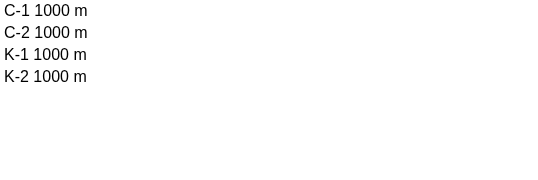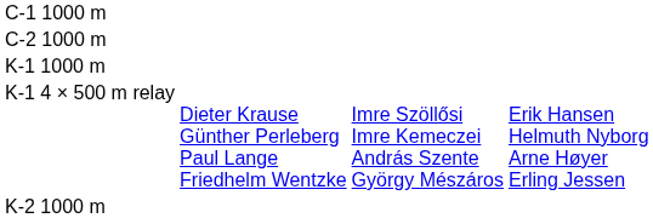+ row: K-1 4 × 500 m relay | Dieter Krause Günther Perleberg Paul Lange Friedhelm Wentzke | Imre Szöllősi Imre Kemeczei András Szente György Mészáros | Erik Hansen Helmuth Nyborg Arne Høyer Erling Jessen
